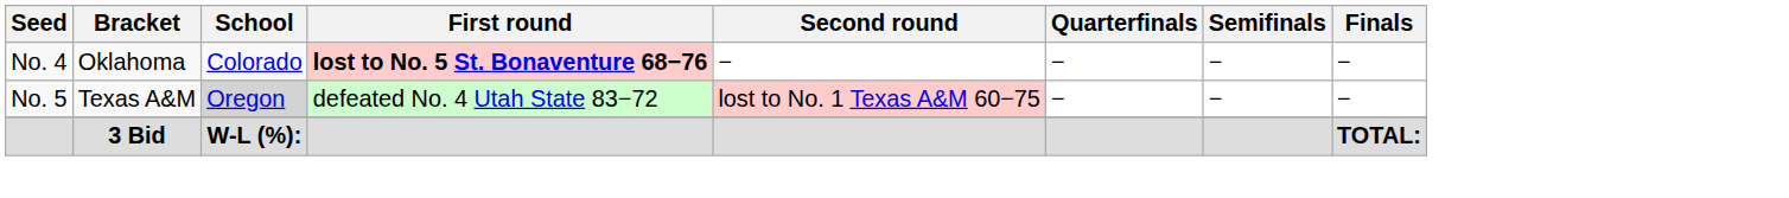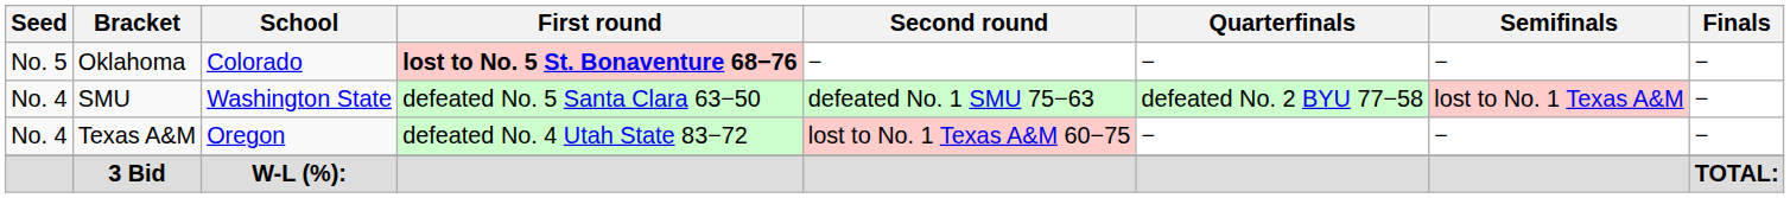Oklahoma | Seed: No. 4 -> No. 5
+ row: No. 4 | SMU | Washington State | defeated No. 5 Santa Clara 63−50 | defeated No. 1 SMU 75−63 | defeated No. 2 BYU 77−58 | lost to No. 1 Texas A&M | −
Texas A&M | Seed: No. 5 -> No. 4
Texas A&M | School: lightgrey background -> no background
